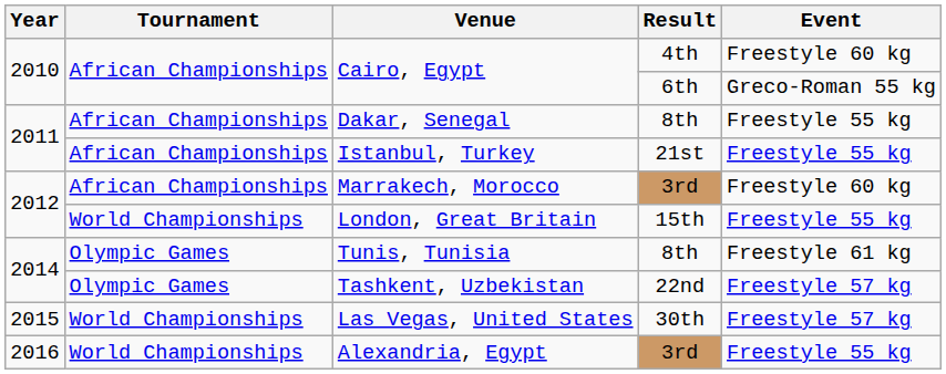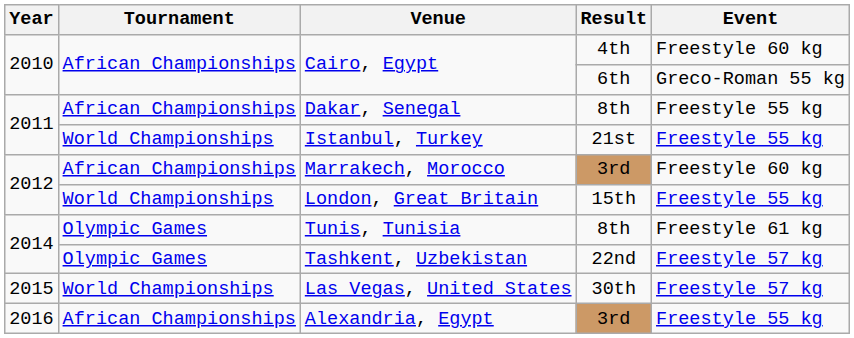Istanbul, Turkey | Tournament: African Championships -> World Championships
Alexandria, Egypt | Tournament: World Championships -> African Championships
